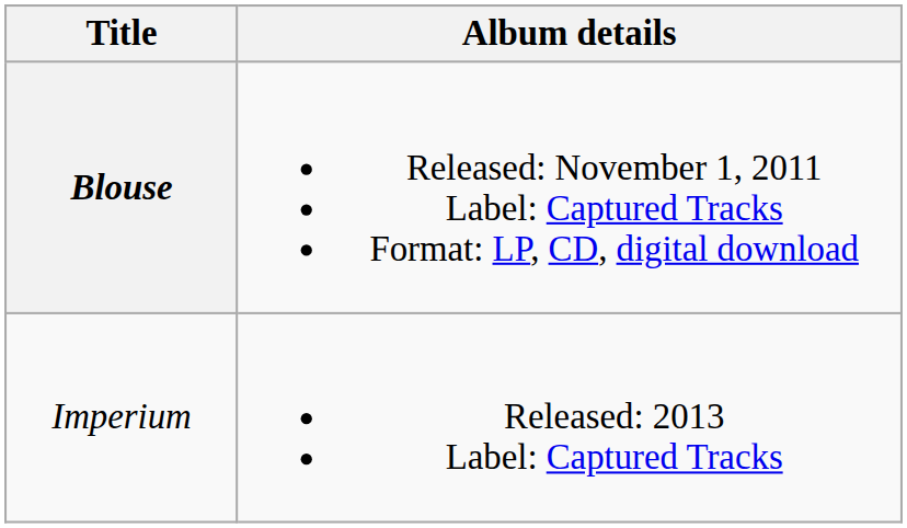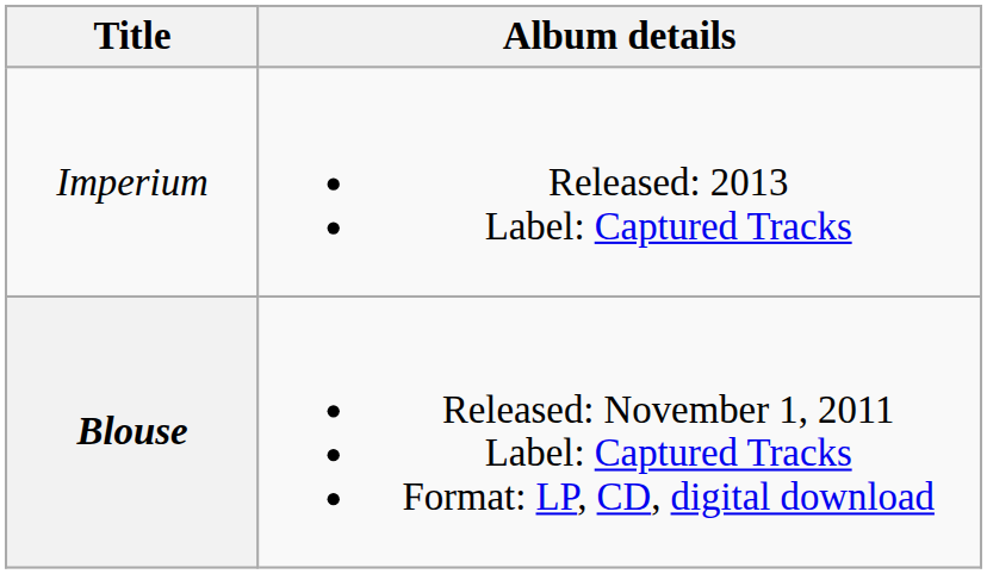rows swapped: Blouse <-> Imperium
